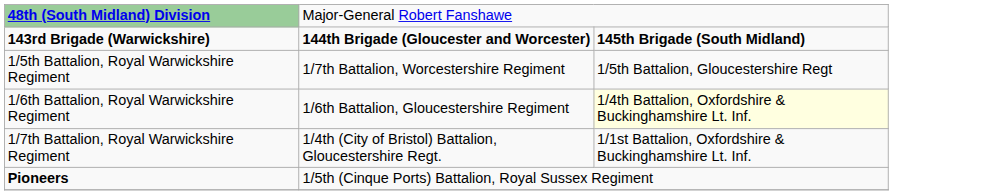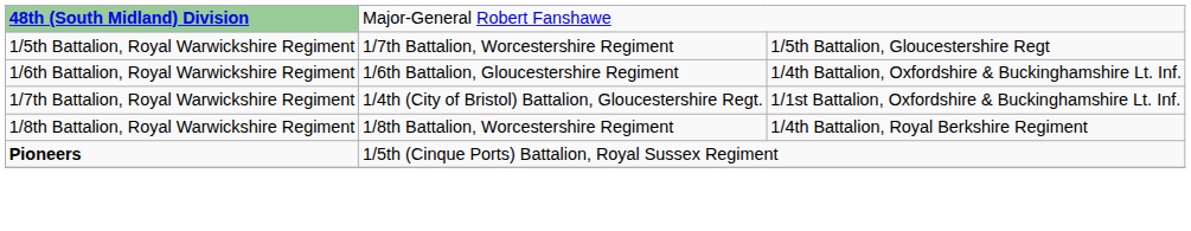- row: 143rd Brigade (Warwickshire) | 144th Brigade (Gloucester and Worcester) | 145th Brigade (South Midland)
1/6th Battalion, Royal Warwickshire Regiment | column 3: lightyellow background -> no background
+ row: 1/8th Battalion, Royal Warwickshire Regiment | 1/8th Battalion, Worcestershire Regiment | 1/4th Battalion, Royal Berkshire Regiment
